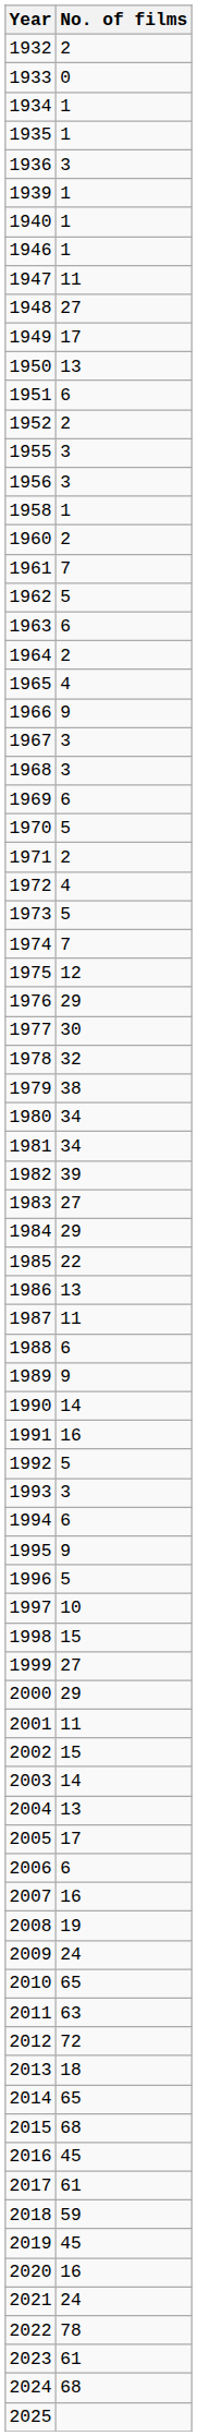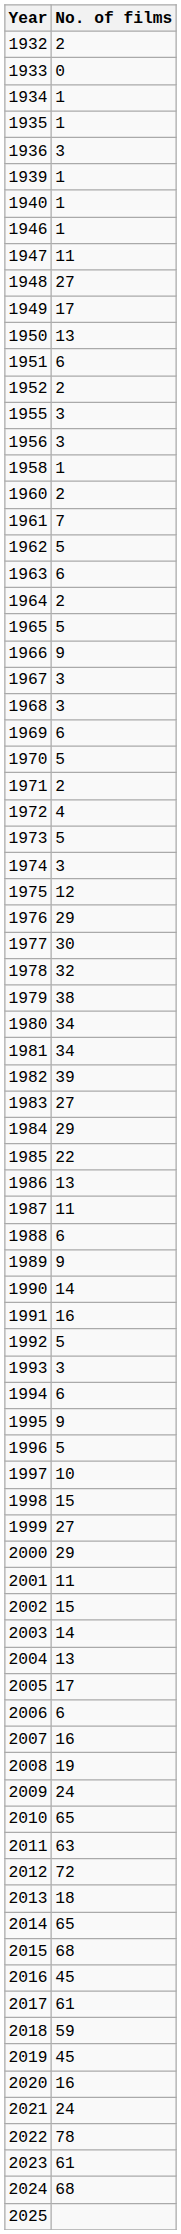1965 | No. of films: 4 -> 5
1974 | No. of films: 7 -> 3
